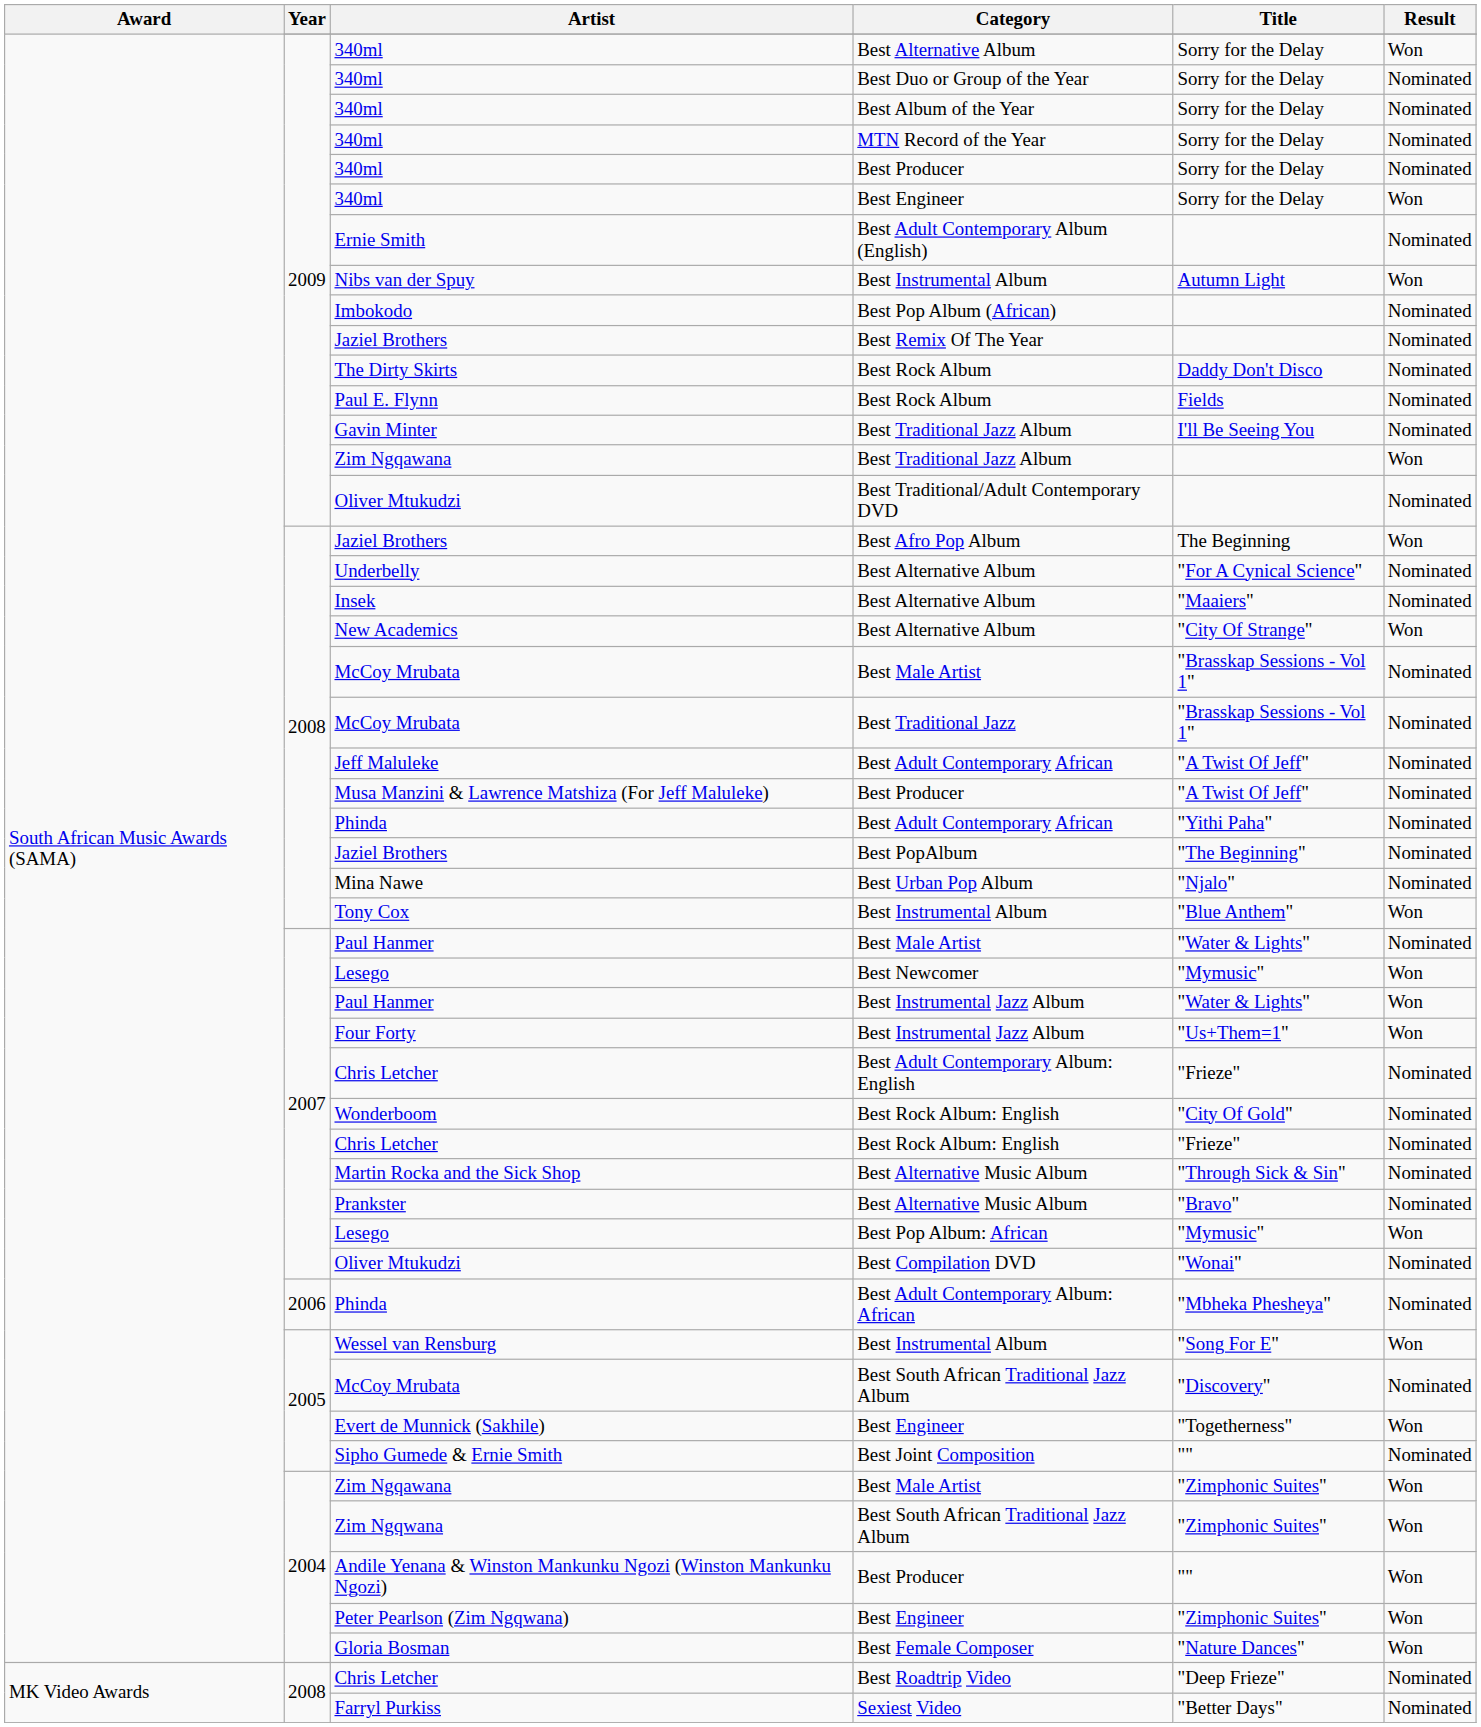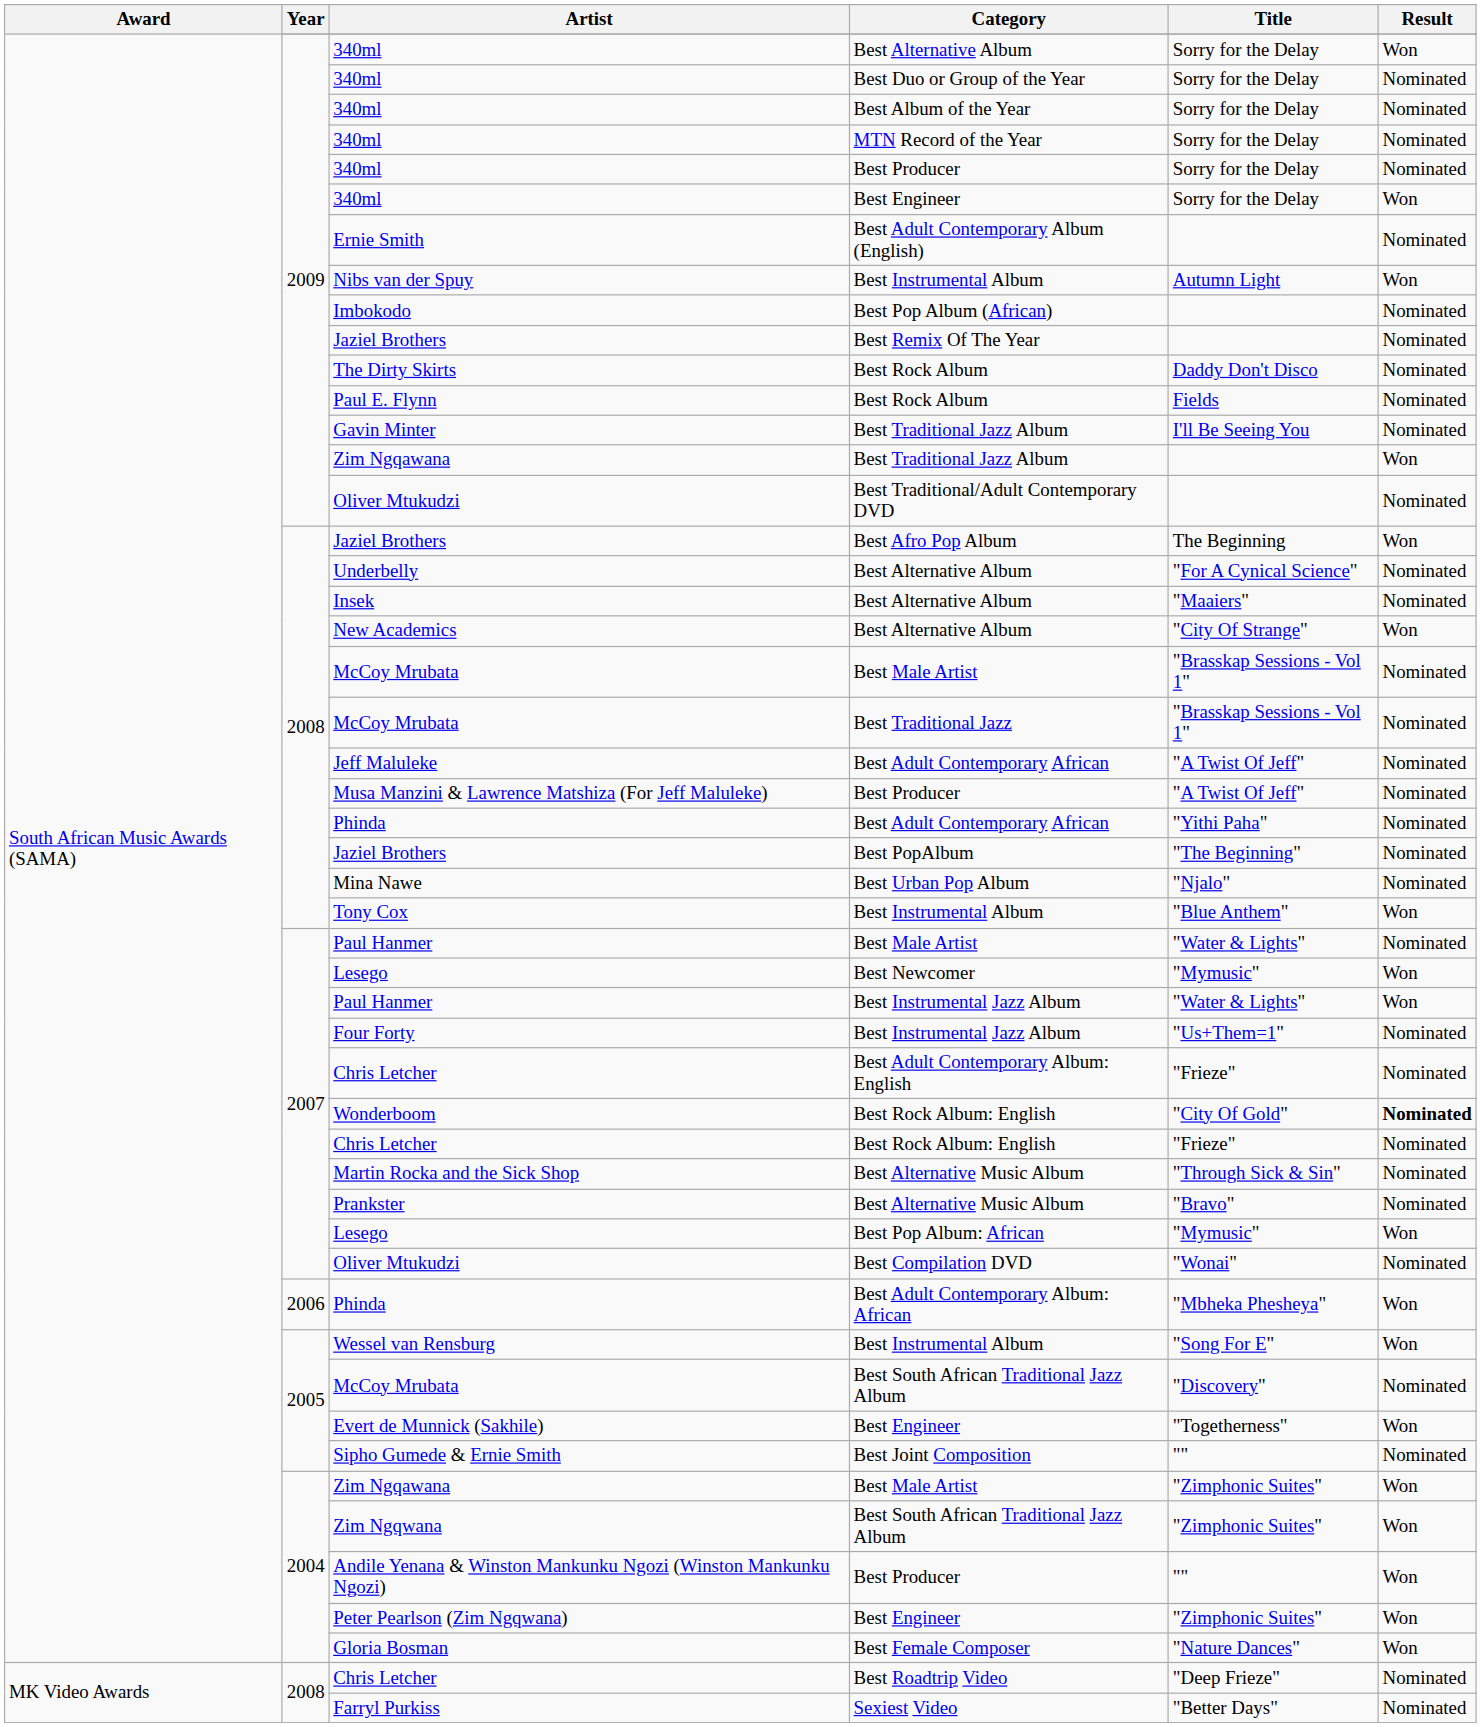Four Forty | Result: Won -> Nominated
Wonderboom | Result: normal -> bold
Phinda / Best Adult Contemporary Album: African | Result: Nominated -> Won
